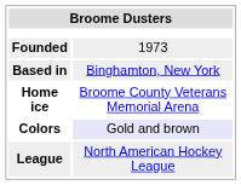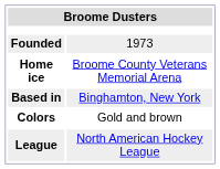rows swapped: Home ice <-> Based in
Colors | column 2: lavender background -> no background
